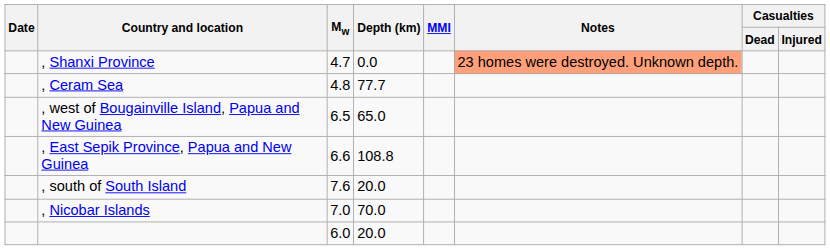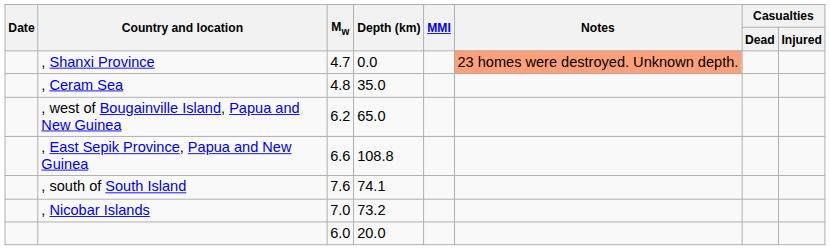, Ceram Sea | Depth (km): 77.7 -> 35.0
, west of Bougainville Island, Papua and New Guinea | Mw: 6.5 -> 6.2
, south of South Island | Depth (km): 20.0 -> 74.1
, Nicobar Islands | Depth (km): 70.0 -> 73.2
